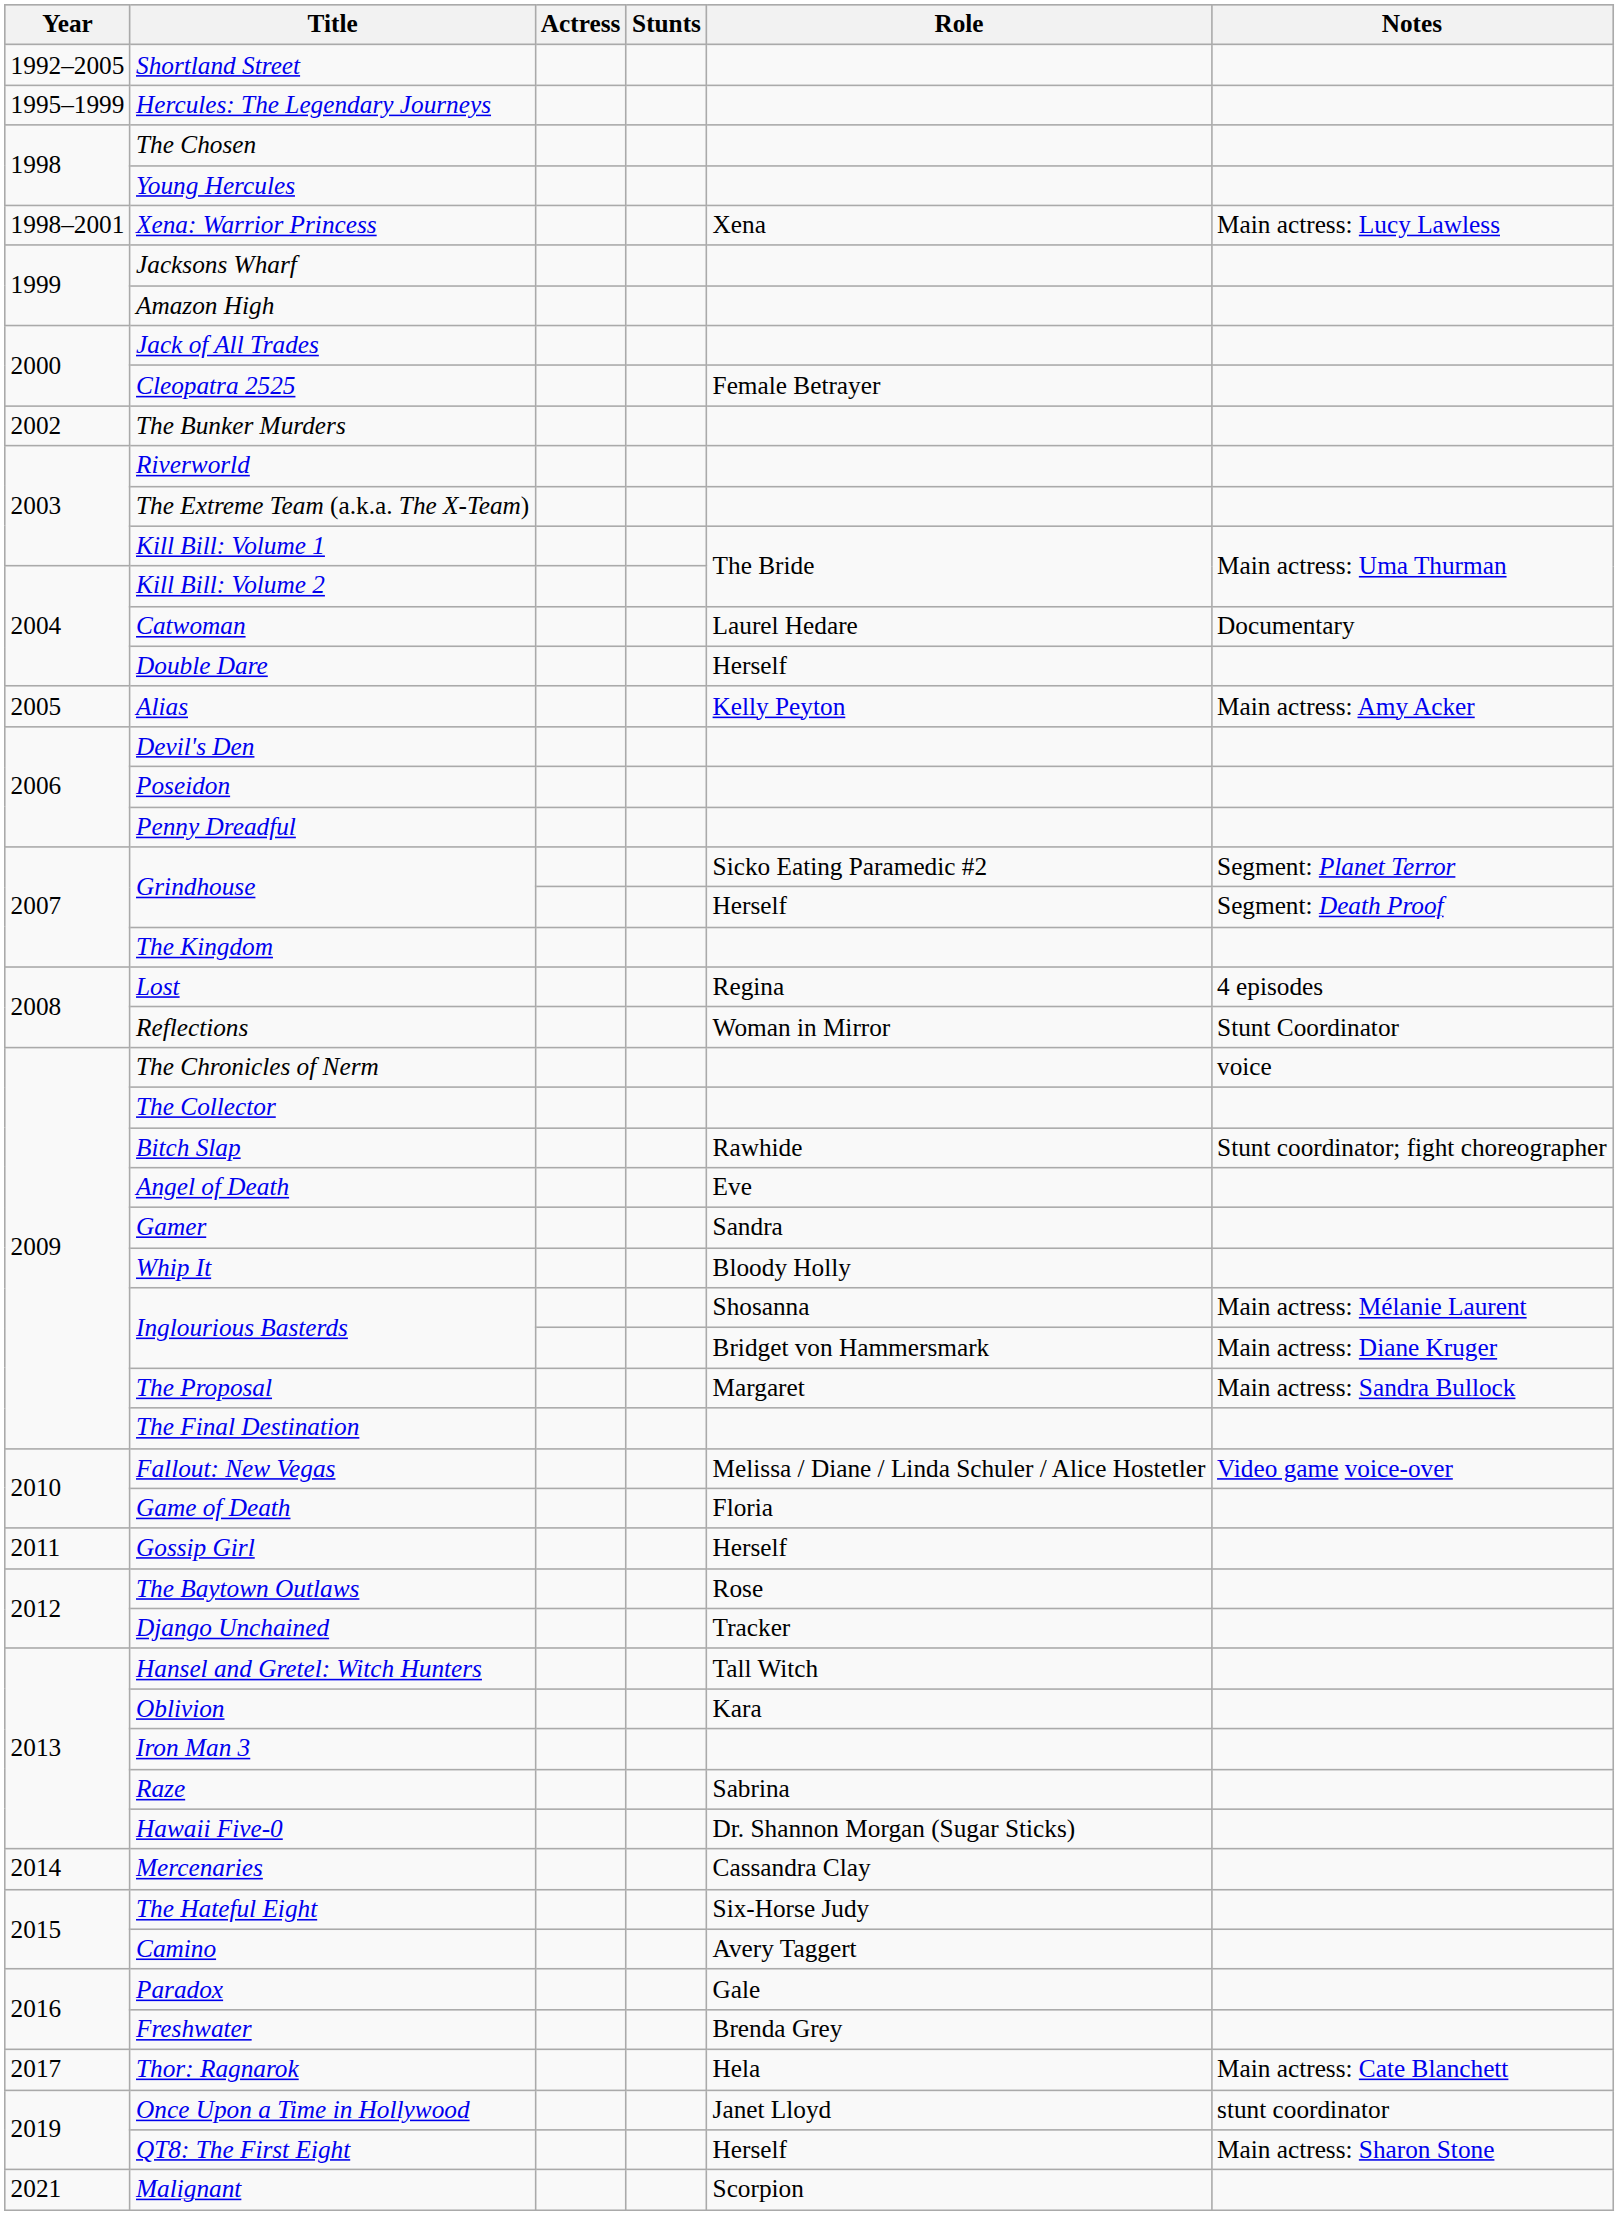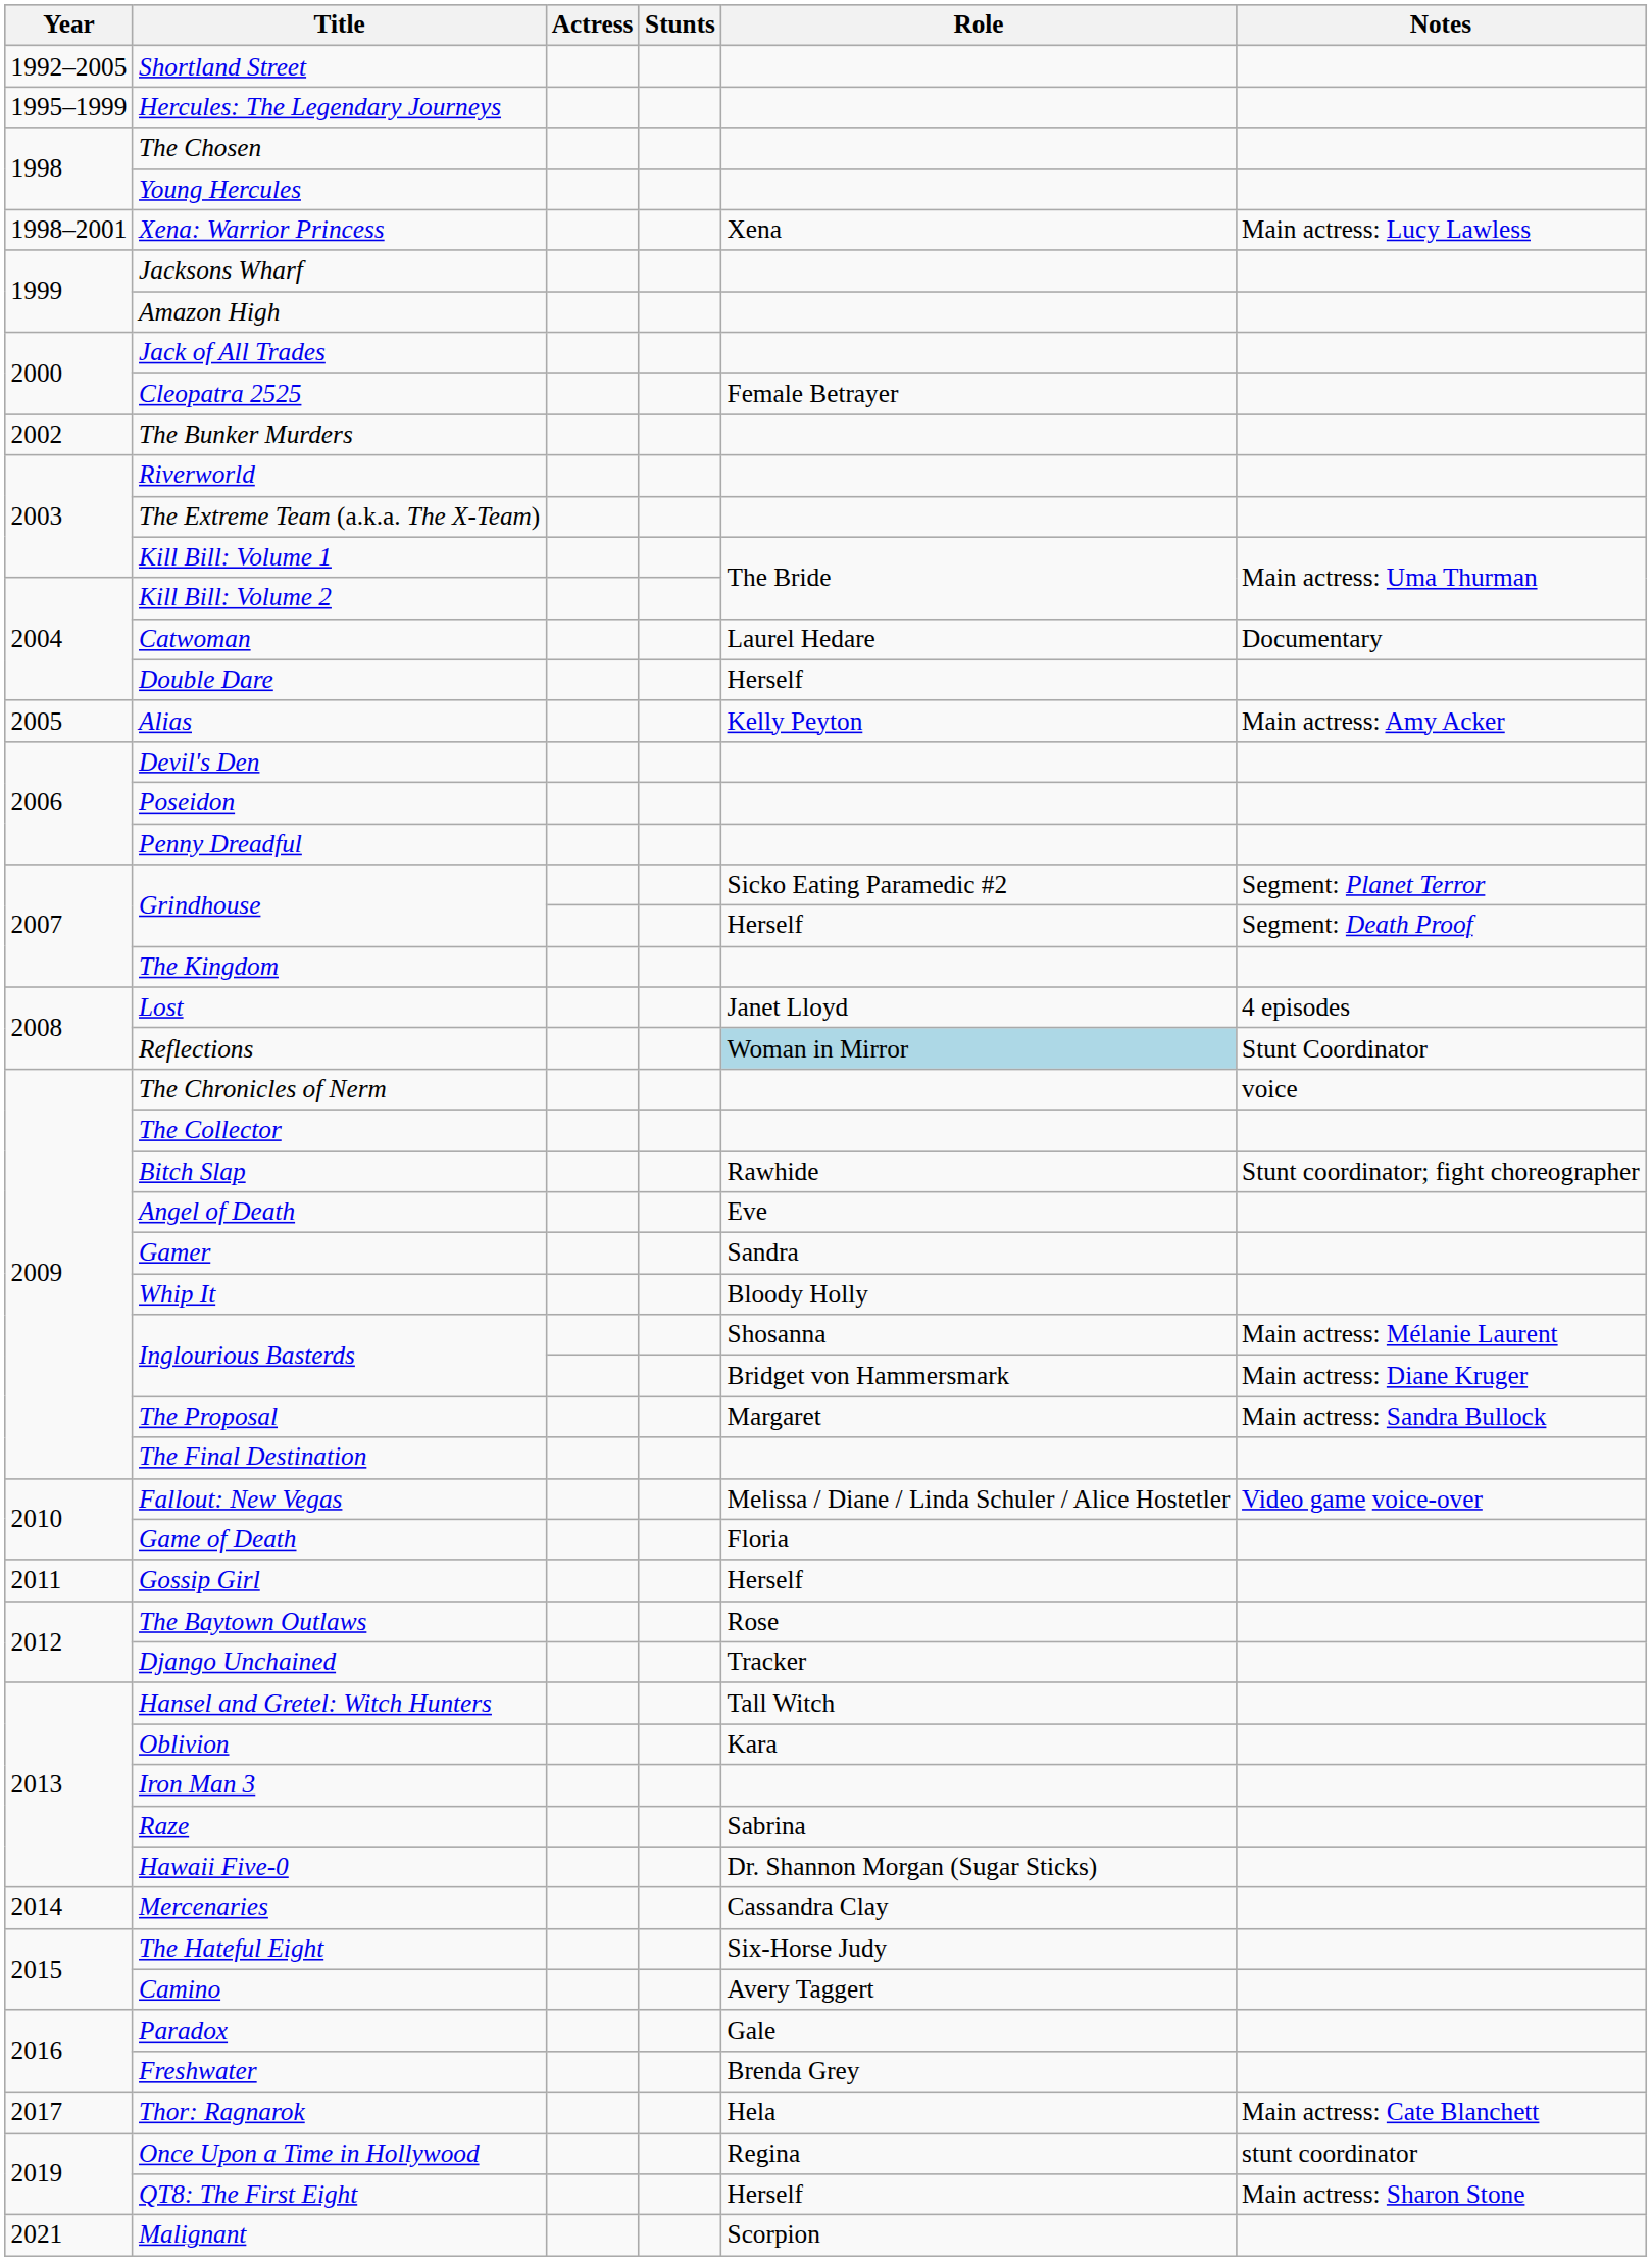Lost | Role: Regina -> Janet Lloyd
Reflections | Role: no background -> lightblue background
Once Upon a Time in Hollywood | Role: Janet Lloyd -> Regina
